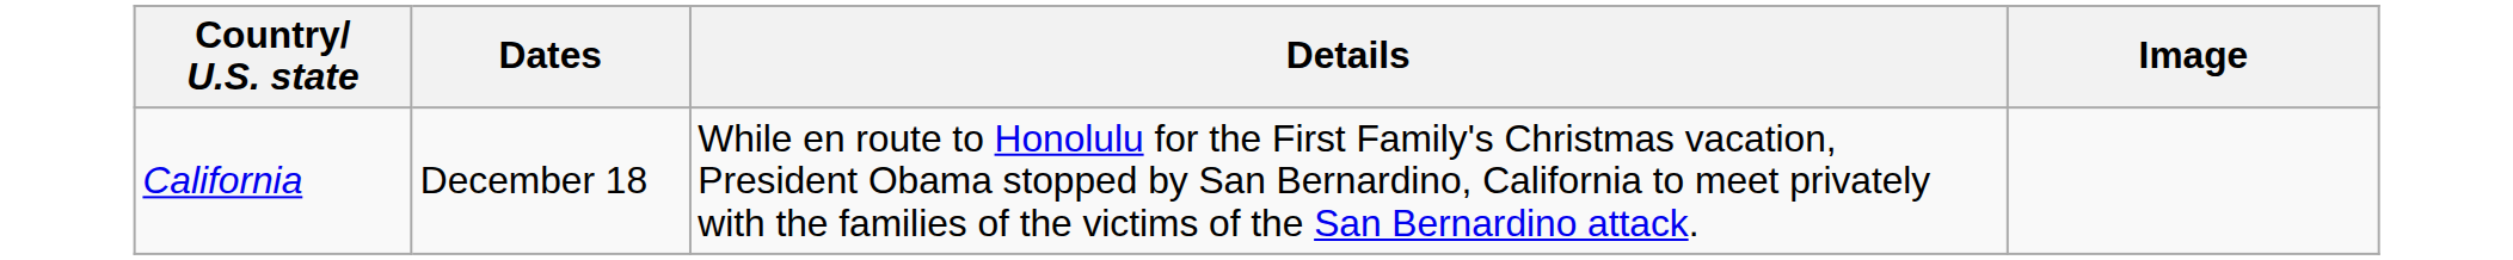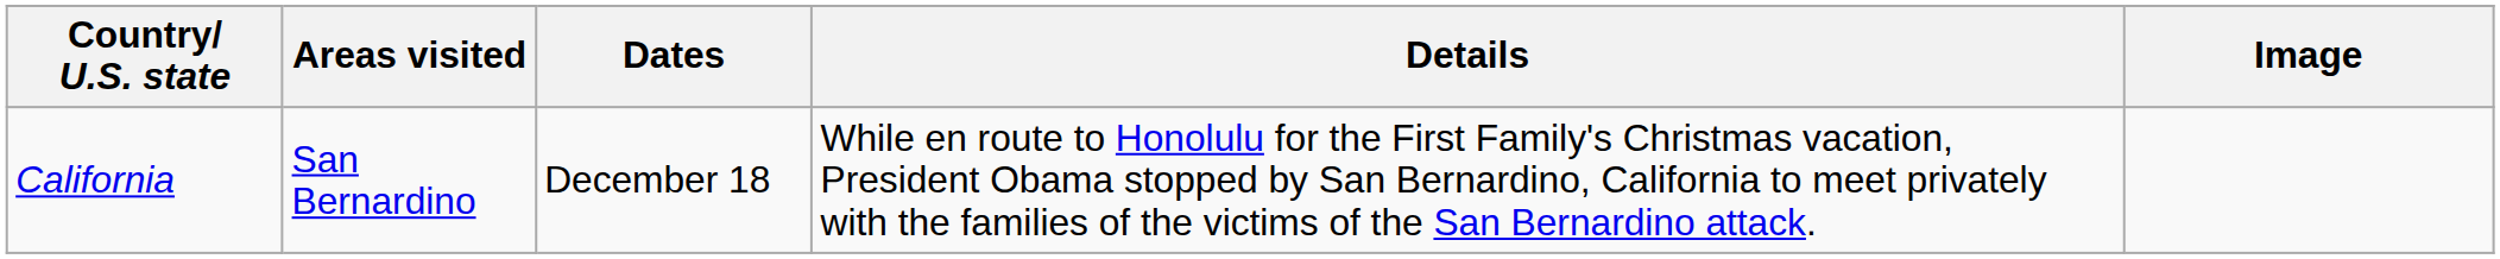+ column: Areas visited | San Bernardino
